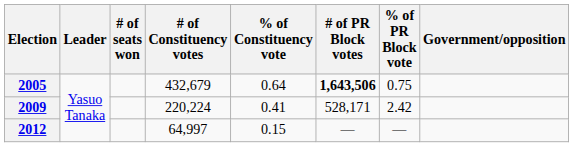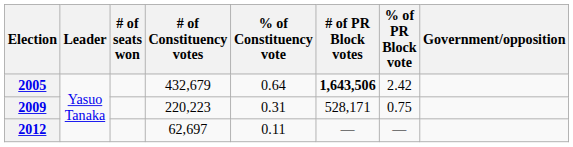2005 | % of PR Block vote: 0.75 -> 2.42
2009 | # of Constituency votes: 220,224 -> 220,223
2009 | % of Constituency vote: 0.41 -> 0.31
2009 | % of PR Block vote: 2.42 -> 0.75
2012 | # of Constituency votes: 64,997 -> 62,697
2012 | % of Constituency vote: 0.15 -> 0.11
